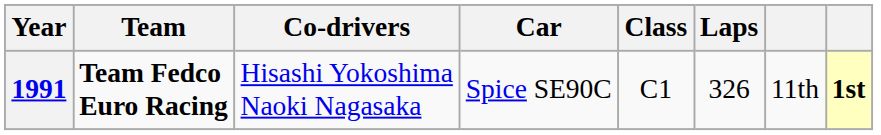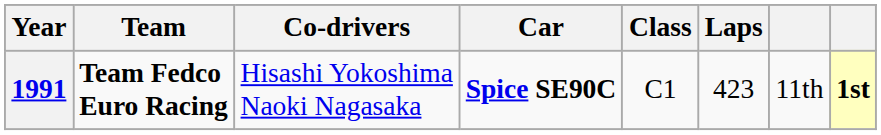1991 | Car: normal -> bold
1991 | Laps: 326 -> 423
